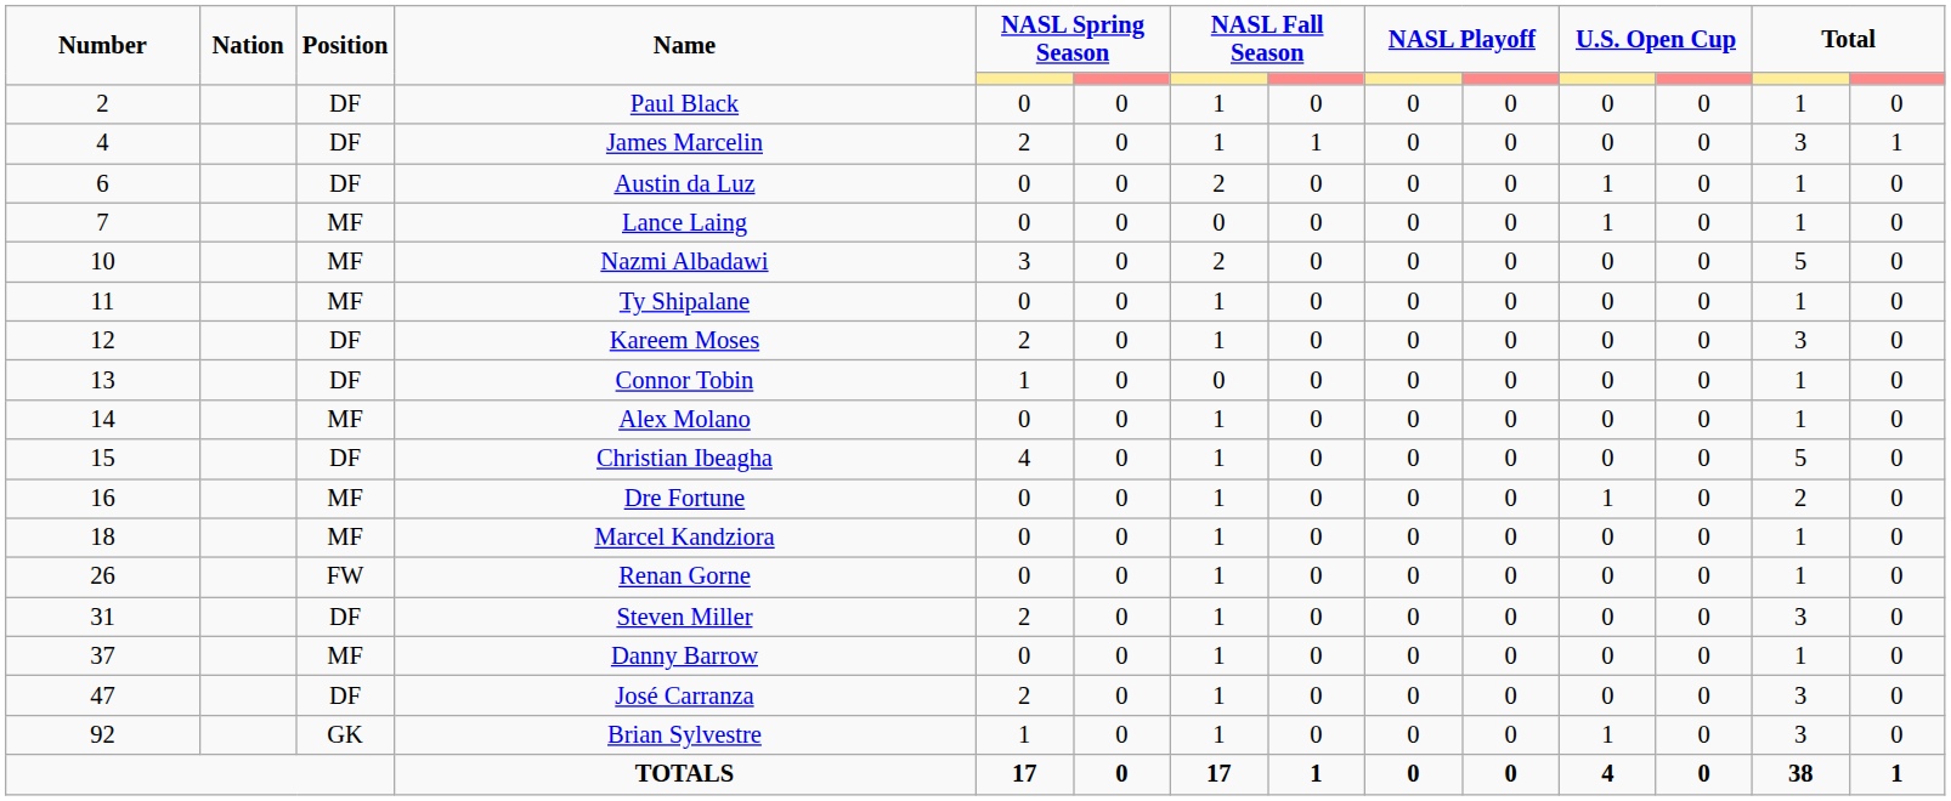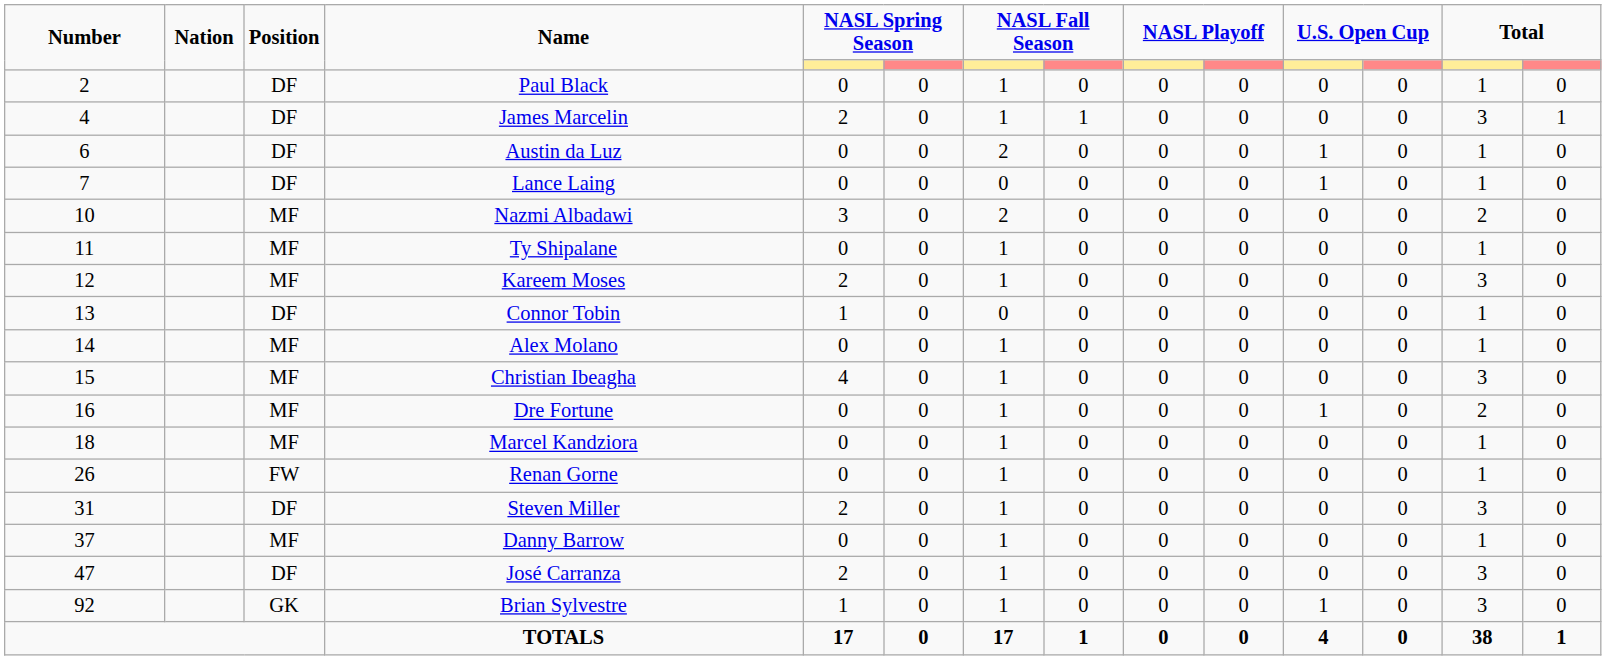Lance Laing | Position: MF -> DF
Nazmi Albadawi | column 13: 5 -> 2
Kareem Moses | Position: DF -> MF
Christian Ibeagha | Position: DF -> MF
Christian Ibeagha | column 13: 5 -> 3
